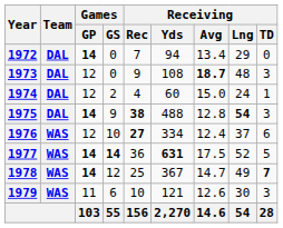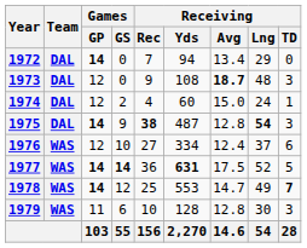1975 | Receiving / Yds: 488 -> 487
1976 | Receiving / Rec: bold -> normal
1978 | Receiving / Yds: 367 -> 553
1979 | Receiving / Yds: 121 -> 128
1979 | Receiving / Avg: 12.6 -> 12.8
